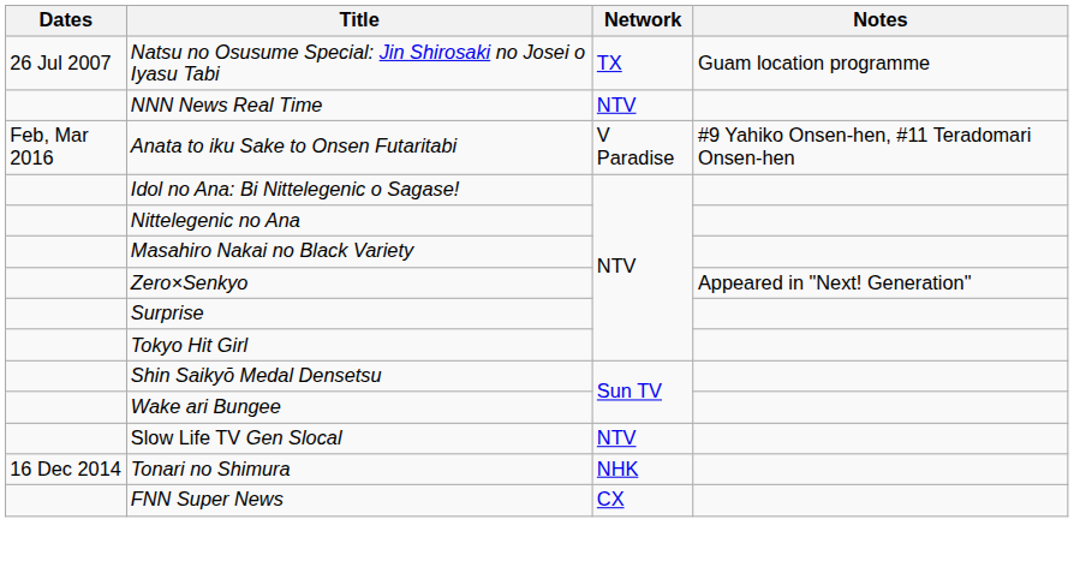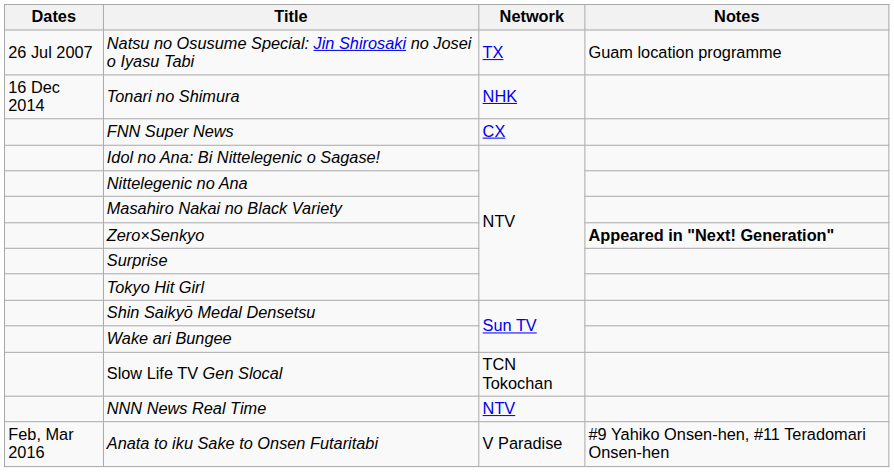rows swapped: NNN News Real Time <-> Tonari no Shimura
rows swapped: FNN Super News <-> Anata to iku Sake to Onsen Futaritabi
Zero×Senkyo | Notes: normal -> bold
Slow Life TV Gen Slocal | Network: NTV -> TCN Tokochan
